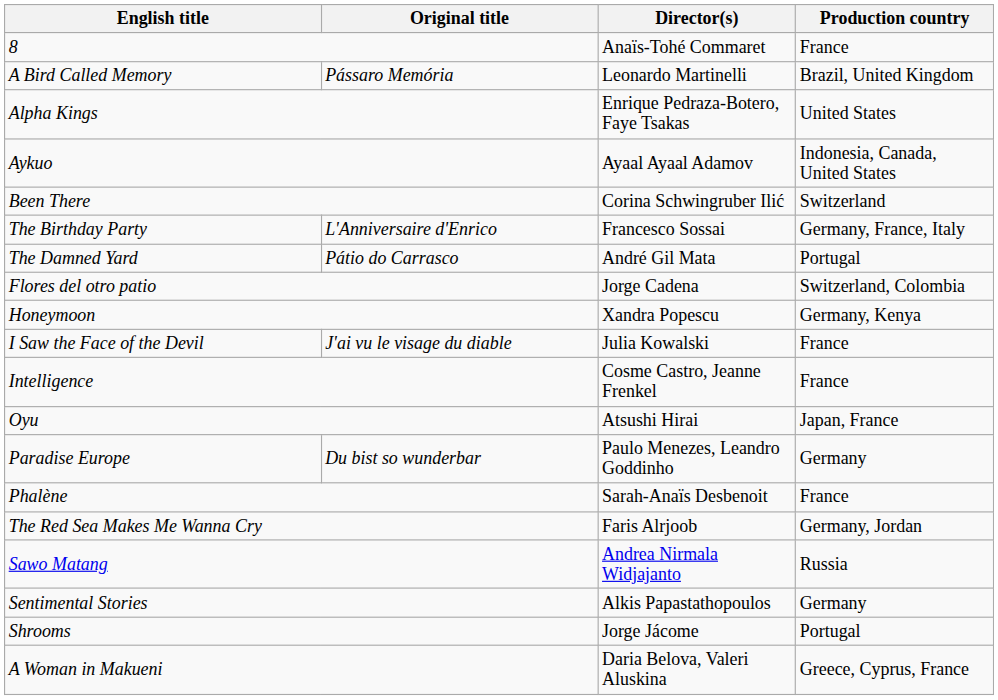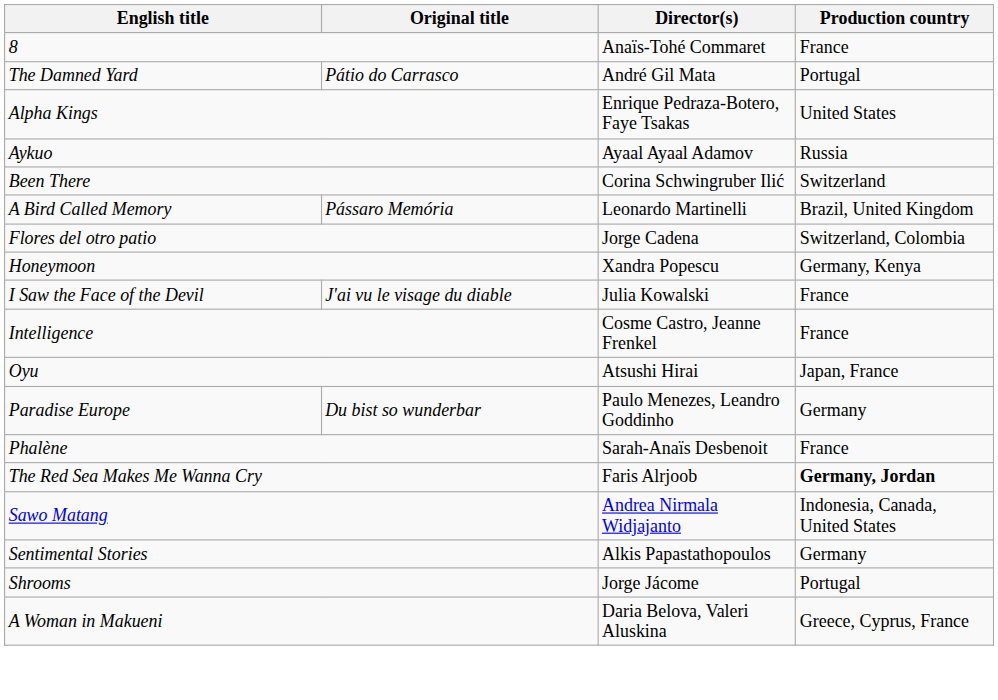rows swapped: A Bird Called Memory <-> The Damned Yard
Aykuo | Production country: Indonesia, Canada, United States -> Russia
- row: The Birthday Party | L'Anniversaire d'Enrico | Francesco Sossai | Germany, France, Italy
The Red Sea Makes Me Wanna Cry | Production country: normal -> bold
Sawo Matang | Production country: Russia -> Indonesia, Canada, United States
